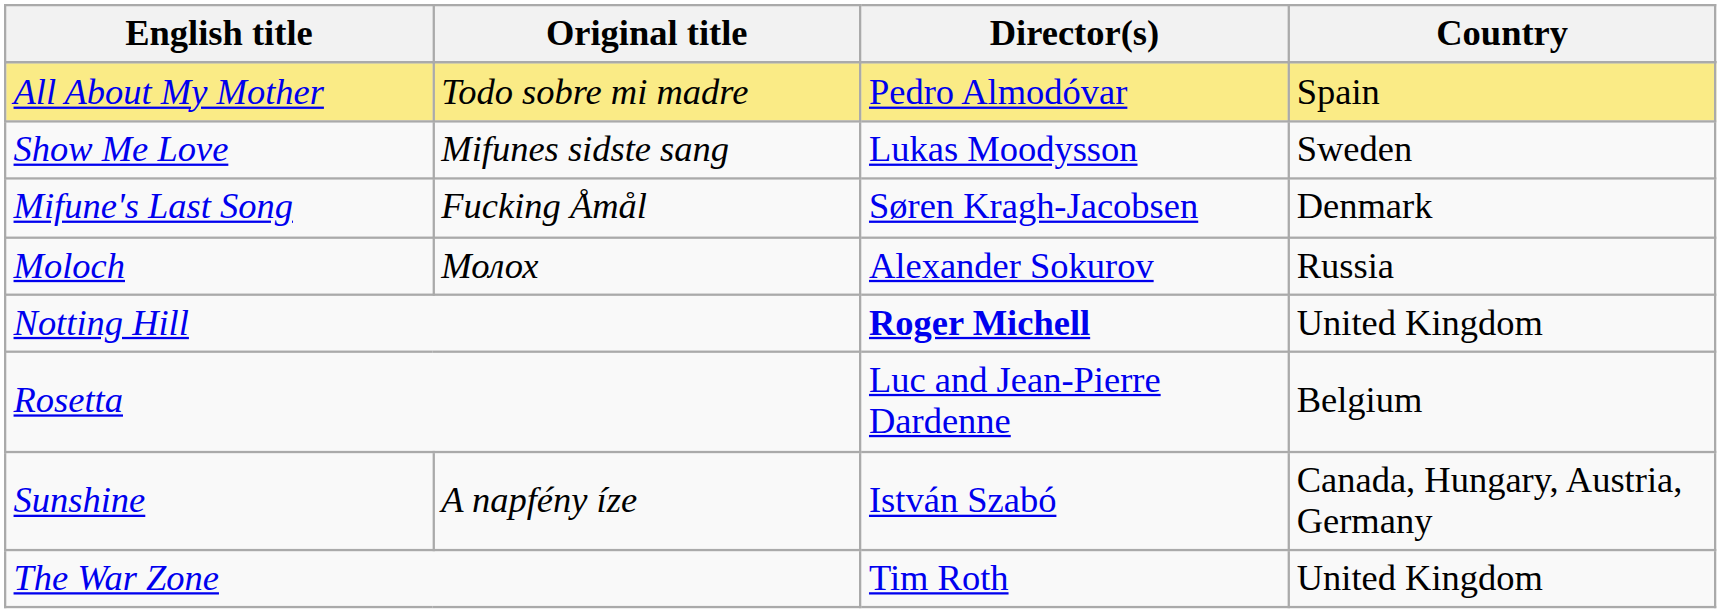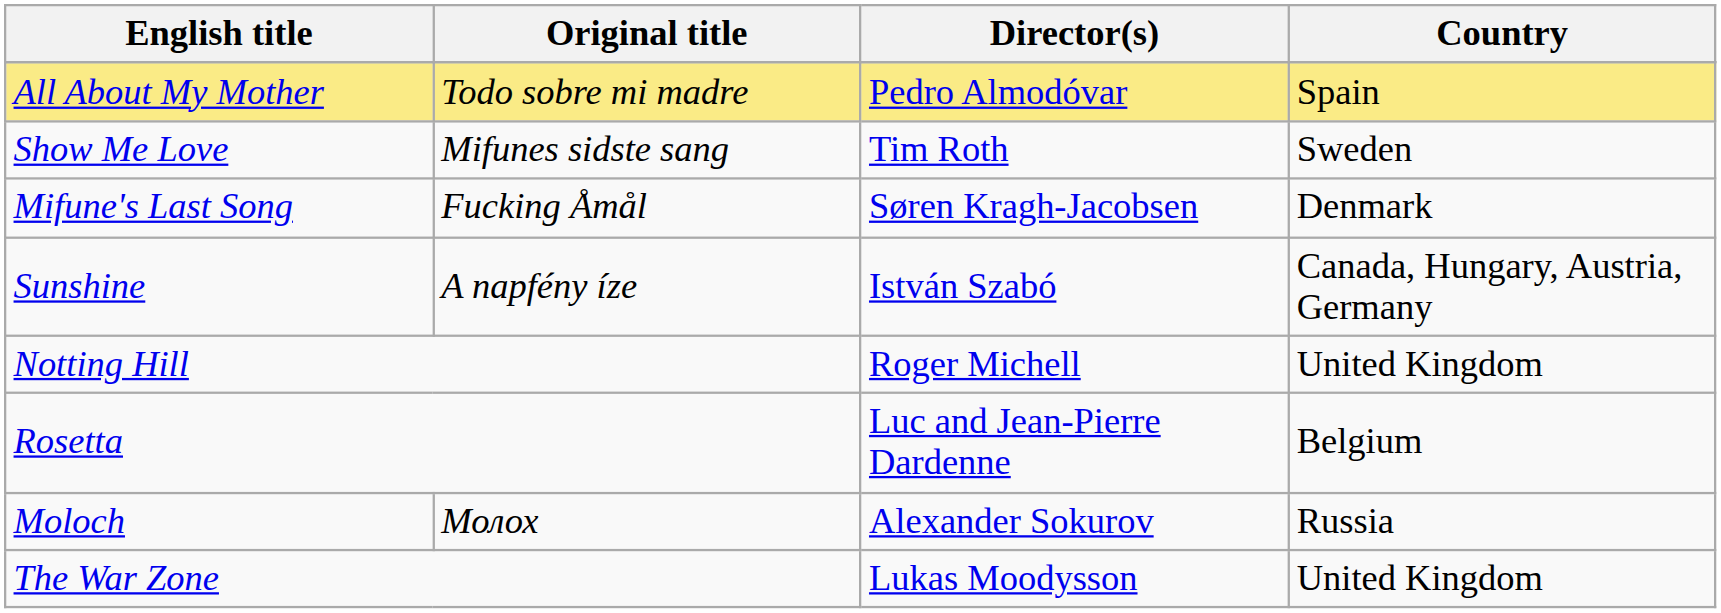Show Me Love | Director(s): Lukas Moodysson -> Tim Roth
rows swapped: Moloch <-> Sunshine
Notting Hill | Director(s): bold -> normal
The War Zone | Director(s): Tim Roth -> Lukas Moodysson
